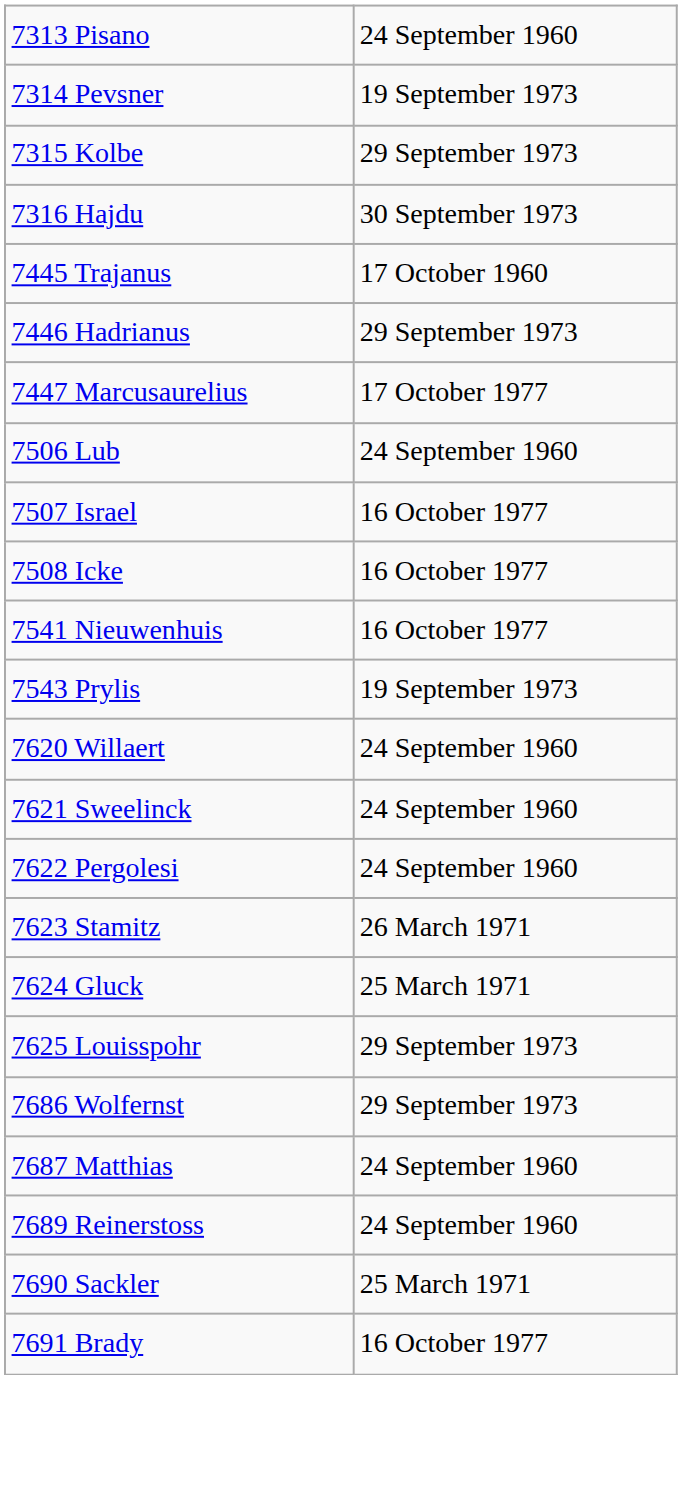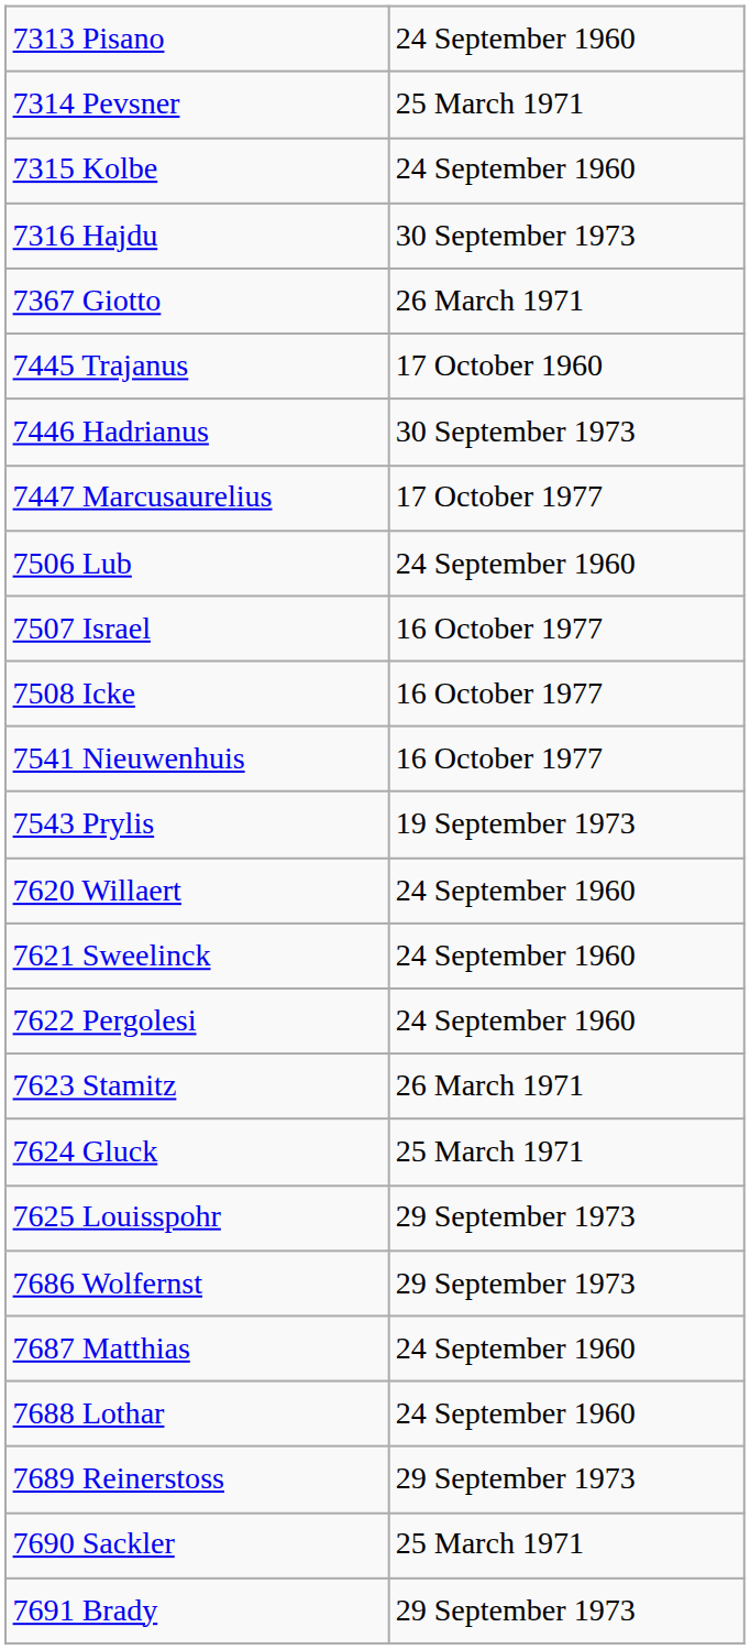7314 Pevsner | column 2: 19 September 1973 -> 25 March 1971
7315 Kolbe | column 2: 29 September 1973 -> 24 September 1960
+ row: 7367 Giotto | 26 March 1971
7446 Hadrianus | column 2: 29 September 1973 -> 30 September 1973
+ row: 7688 Lothar | 24 September 1960
7689 Reinerstoss | column 2: 24 September 1960 -> 29 September 1973
7691 Brady | column 2: 16 October 1977 -> 29 September 1973
